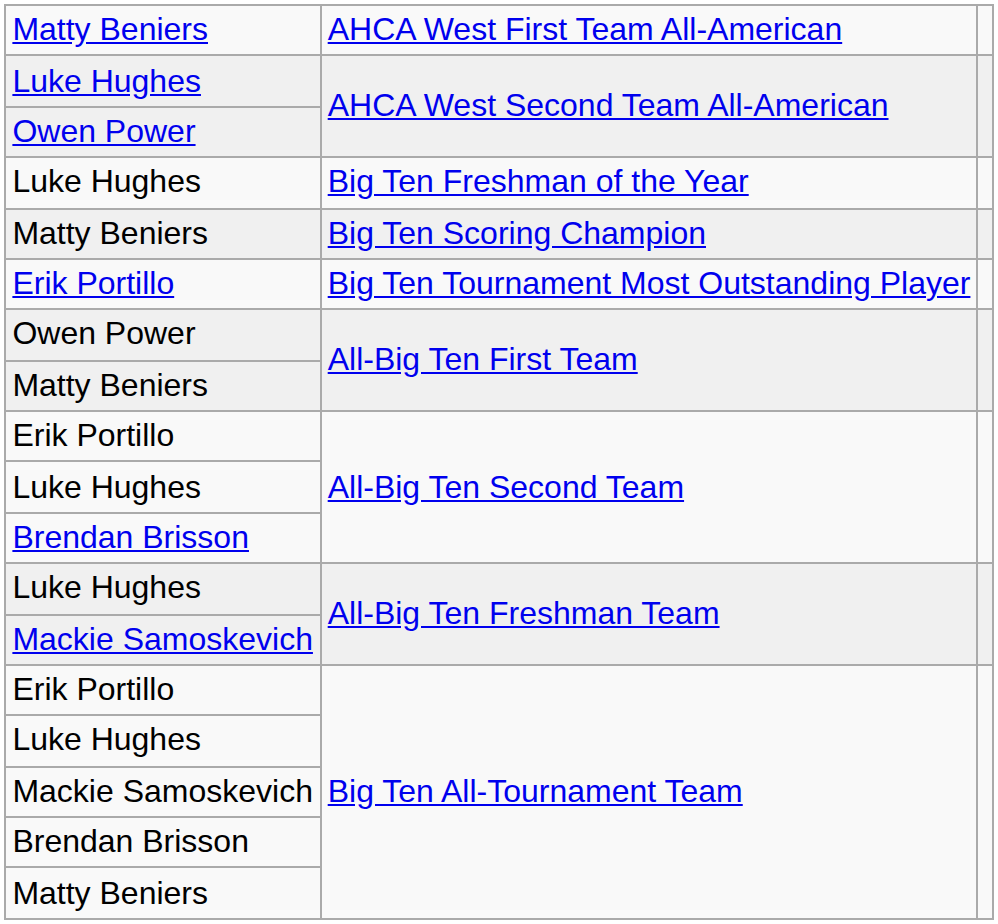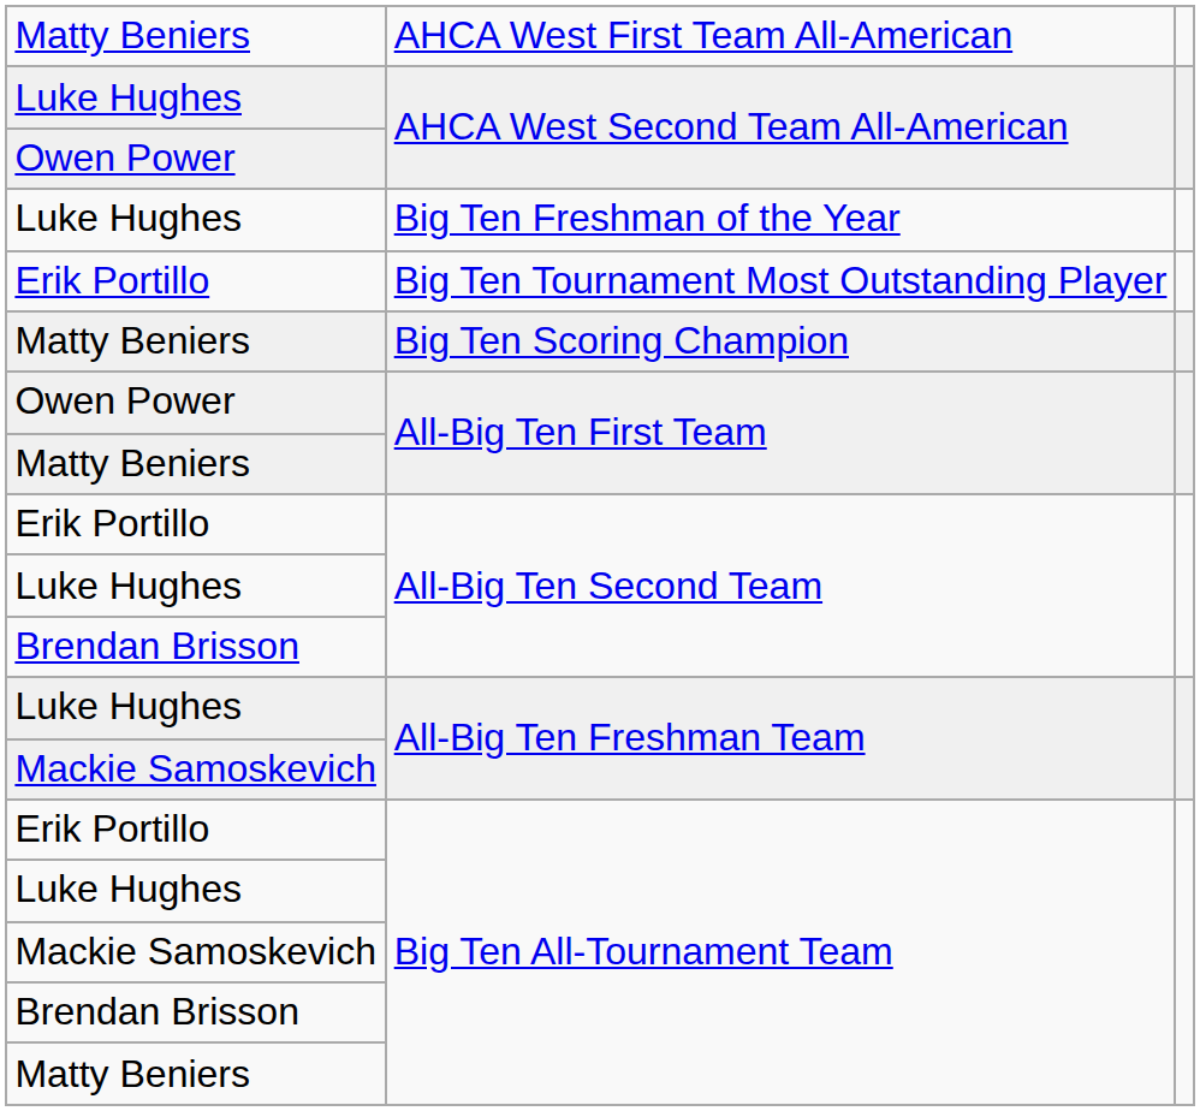rows swapped: Big Ten Scoring Champion <-> Big Ten Tournament Most Outstanding Player
